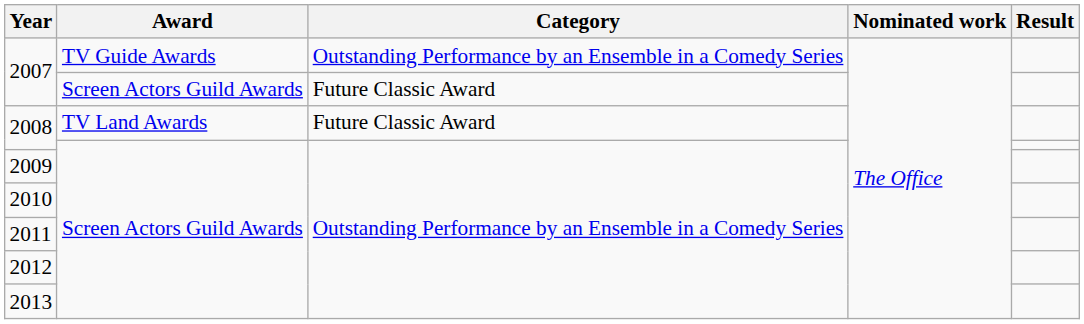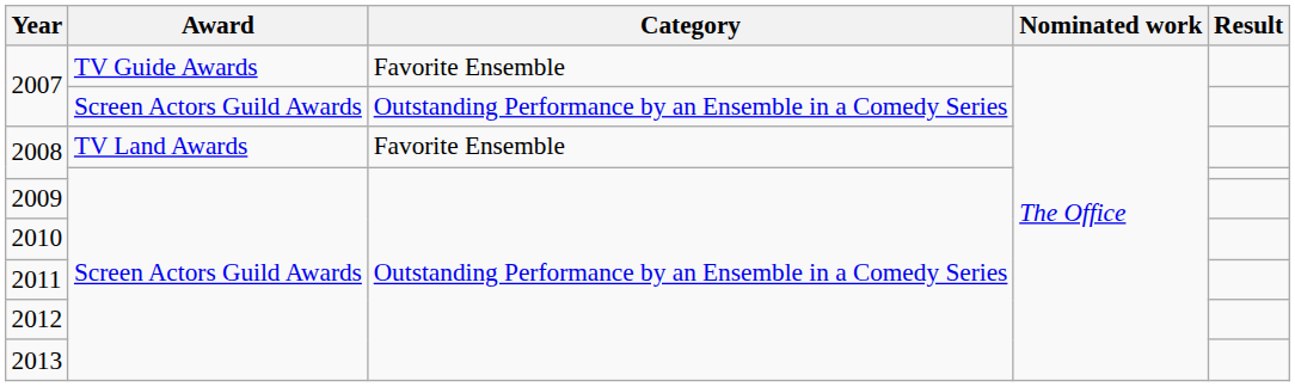2007 / TV Guide Awards | Category: Outstanding Performance by an Ensemble in a Comedy Series -> Favorite Ensemble
2007 / Screen Actors Guild Awards | Category: Future Classic Award -> Outstanding Performance by an Ensemble in a Comedy Series
2008 / TV Land Awards | Category: Future Classic Award -> Favorite Ensemble
